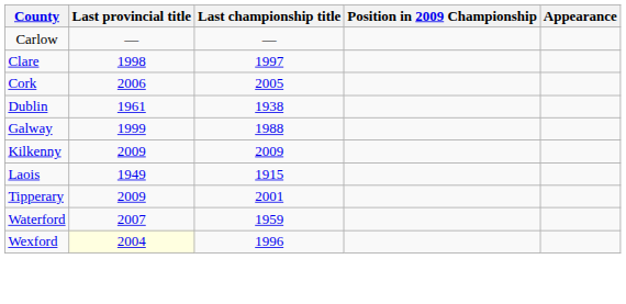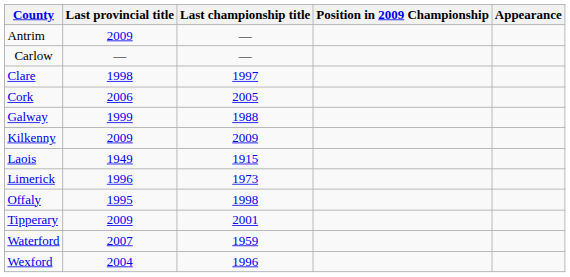+ row: Antrim | 2009 | —
- row: Dublin | 1961 | 1938
+ row: Limerick | 1996 | 1973
+ row: Offaly | 1995 | 1998
Wexford | Last provincial title: lightyellow background -> no background
